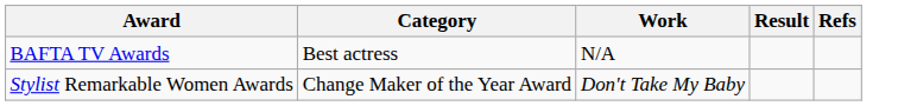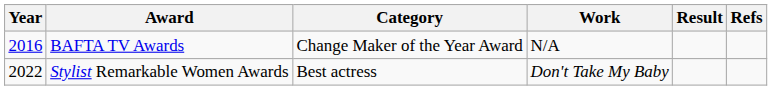+ column: Year | 2016 | 2022
BAFTA TV Awards | Category: Best actress -> Change Maker of the Year Award
Stylist Remarkable Women Awards | Category: Change Maker of the Year Award -> Best actress
